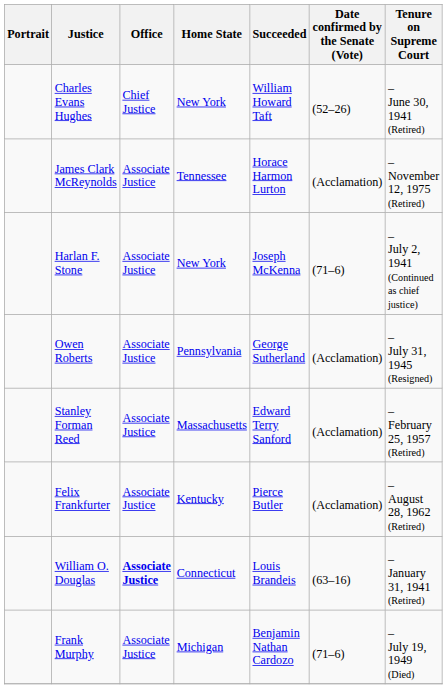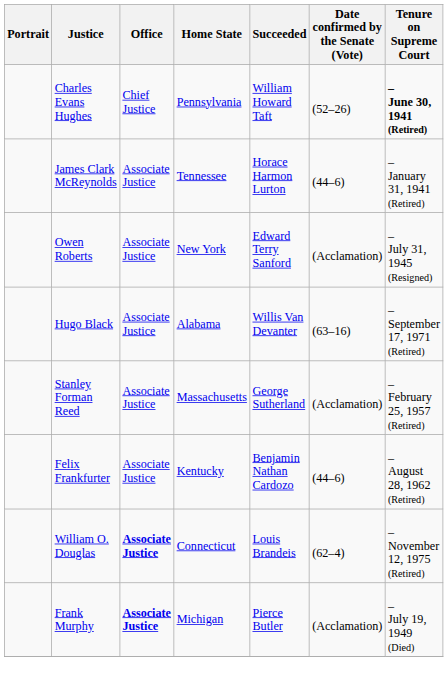Charles Evans Hughes | Home State: New York -> Pennsylvania
Charles Evans Hughes | Tenure on Supreme Court: normal -> bold
James Clark McReynolds | Date confirmed by the Senate (Vote): (Acclamation) -> (44–6)
James Clark McReynolds | Tenure on Supreme Court: – November 12, 1975 (Retired) -> – January 31, 1941 (Retired)
- row: Harlan F. Stone | Associate Justice | New York | Joseph McKenna | (71–6) | – July 2, 1941 (Continued as chief justice)
Owen Roberts | Home State: Pennsylvania -> New York
Owen Roberts | Succeeded: George Sutherland -> Edward Terry Sanford
+ row: Hugo Black | Associate Justice | Alabama | Willis Van Devanter | (63–16) | – September 17, 1971 (Retired)
Stanley Forman Reed | Succeeded: Edward Terry Sanford -> George Sutherland
Felix Frankfurter | Succeeded: Pierce Butler -> Benjamin Nathan Cardozo
Felix Frankfurter | Date confirmed by the Senate (Vote): (Acclamation) -> (44–6)
William O. Douglas | Date confirmed by the Senate (Vote): (63–16) -> (62–4)
William O. Douglas | Tenure on Supreme Court: – January 31, 1941 (Retired) -> – November 12, 1975 (Retired)
Frank Murphy | Office: normal -> bold
Frank Murphy | Succeeded: Benjamin Nathan Cardozo -> Pierce Butler
Frank Murphy | Date confirmed by the Senate (Vote): (71–6) -> (Acclamation)
